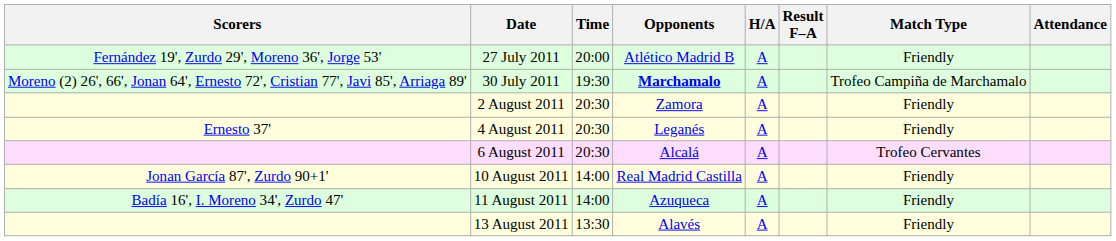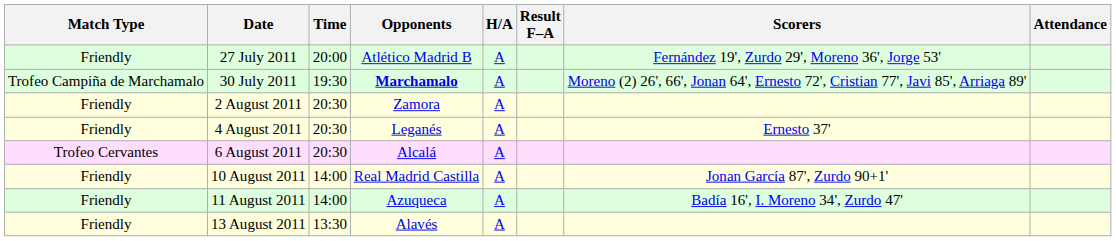columns swapped: Match Type <-> Scorers
